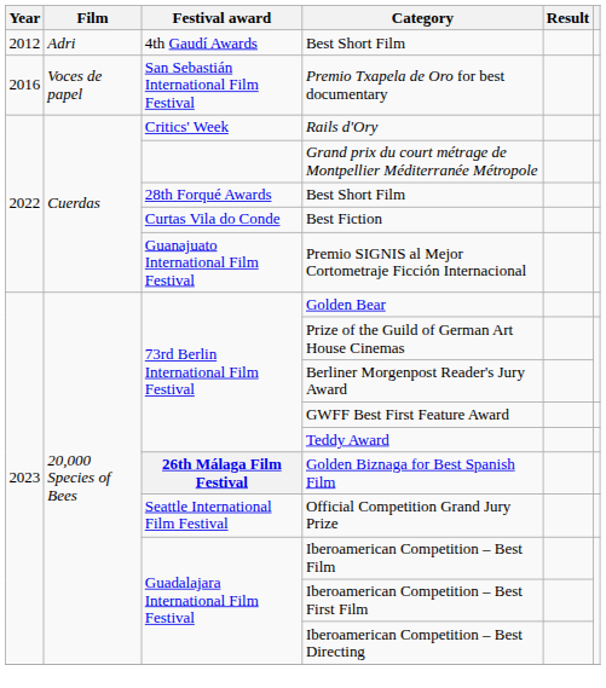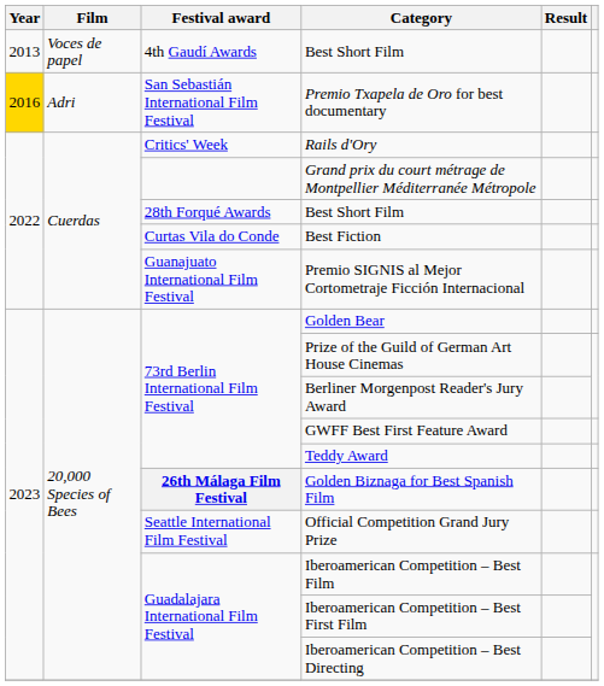4th Gaudí Awards / Best Short Film | Year: 2012 -> 2013
4th Gaudí Awards / Best Short Film | Film: Adri -> Voces de papel
Premio Txapela de Oro for best documentary | Year: no background -> gold background
Premio Txapela de Oro for best documentary | Film: Voces de papel -> Adri
